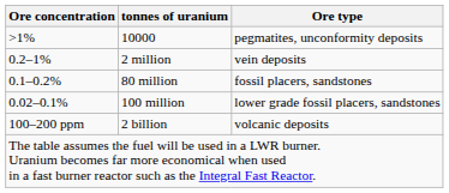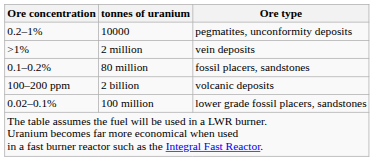10000 | Ore concentration: >1% -> 0.2–1%
2 million | Ore concentration: 0.2–1% -> >1%
rows swapped: 100 million <-> 2 billion
